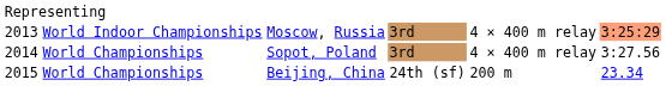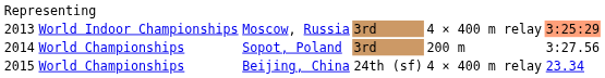Sopot, Poland | column 5: 4 × 400 m relay -> 200 m
Beijing, China | column 5: 200 m -> 4 × 400 m relay
